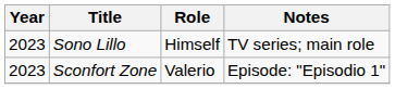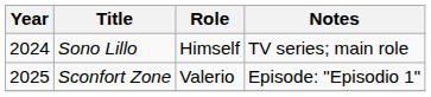Sono Lillo | Year: 2023 -> 2024
Sconfort Zone | Year: 2023 -> 2025
